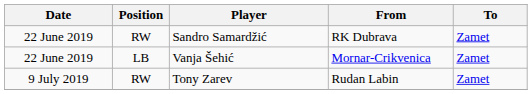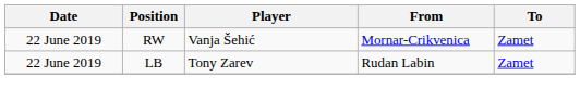- row: 22 June 2019 | RW | Sandro Samardžić | RK Dubrava | Zamet
Vanja Šehić | Position: LB -> RW
Tony Zarev | Date: 9 July 2019 -> 22 June 2019
Tony Zarev | Position: RW -> LB
